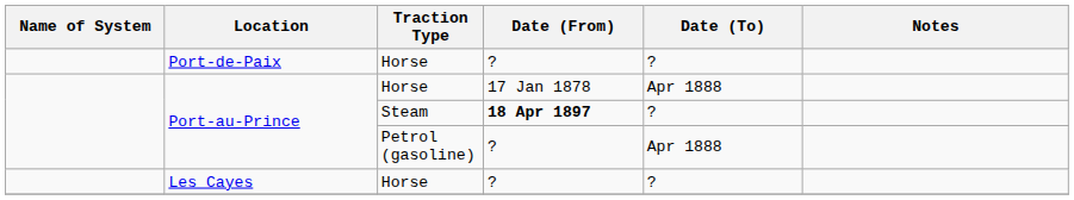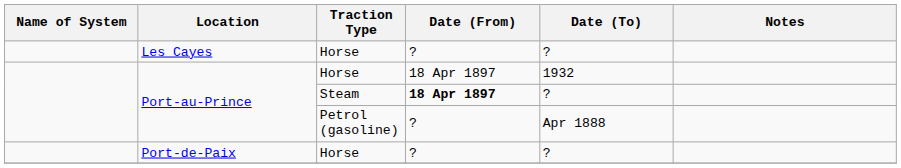rows swapped: Les Cayes <-> Port-de-Paix
Port-au-Prince / Horse | Date (From): 17 Jan 1878 -> 18 Apr 1897
Port-au-Prince / Horse | Date (To): Apr 1888 -> 1932
